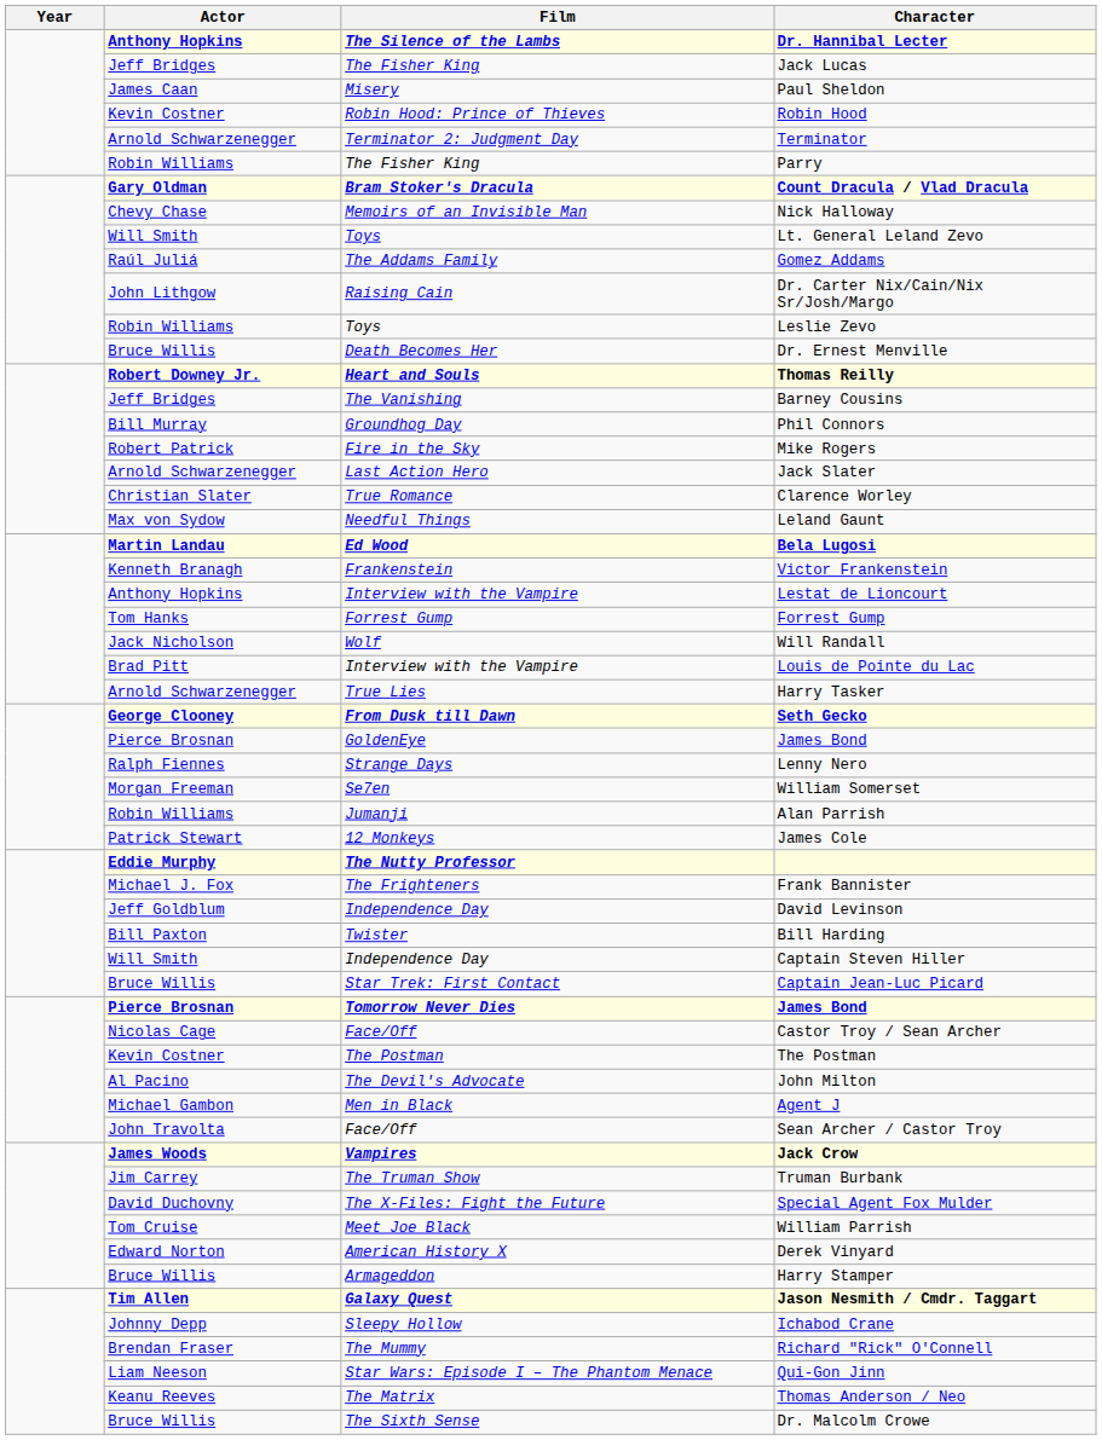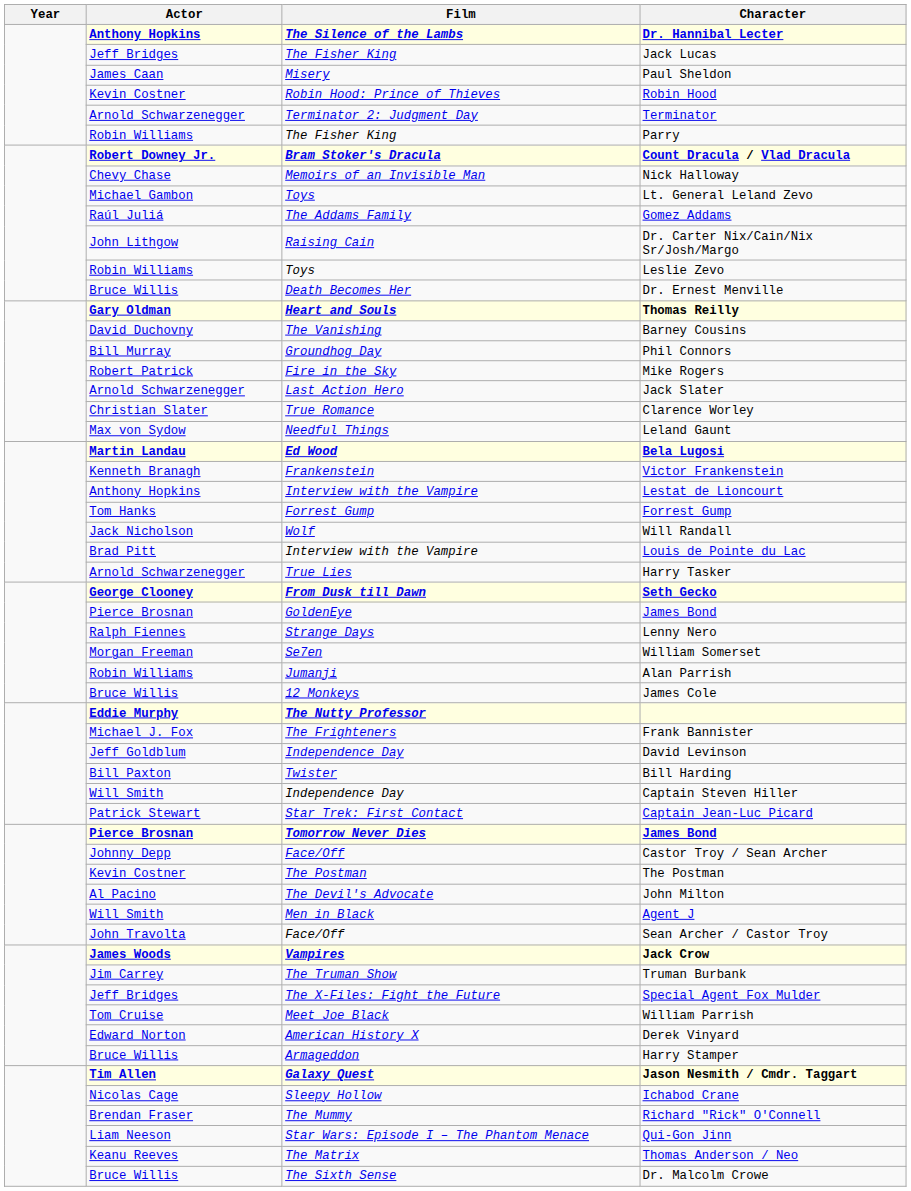Count Dracula / Vlad Dracula | Actor: Gary Oldman -> Robert Downey Jr.
Lt. General Leland Zevo | Actor: Will Smith -> Michael Gambon
Thomas Reilly | Actor: Robert Downey Jr. -> Gary Oldman
Barney Cousins | Actor: Jeff Bridges -> David Duchovny
James Cole | Actor: Patrick Stewart -> Bruce Willis
Captain Jean-Luc Picard | Actor: Bruce Willis -> Patrick Stewart
Castor Troy / Sean Archer | Actor: Nicolas Cage -> Johnny Depp
Agent J | Actor: Michael Gambon -> Will Smith
Special Agent Fox Mulder | Actor: David Duchovny -> Jeff Bridges
Ichabod Crane | Actor: Johnny Depp -> Nicolas Cage
